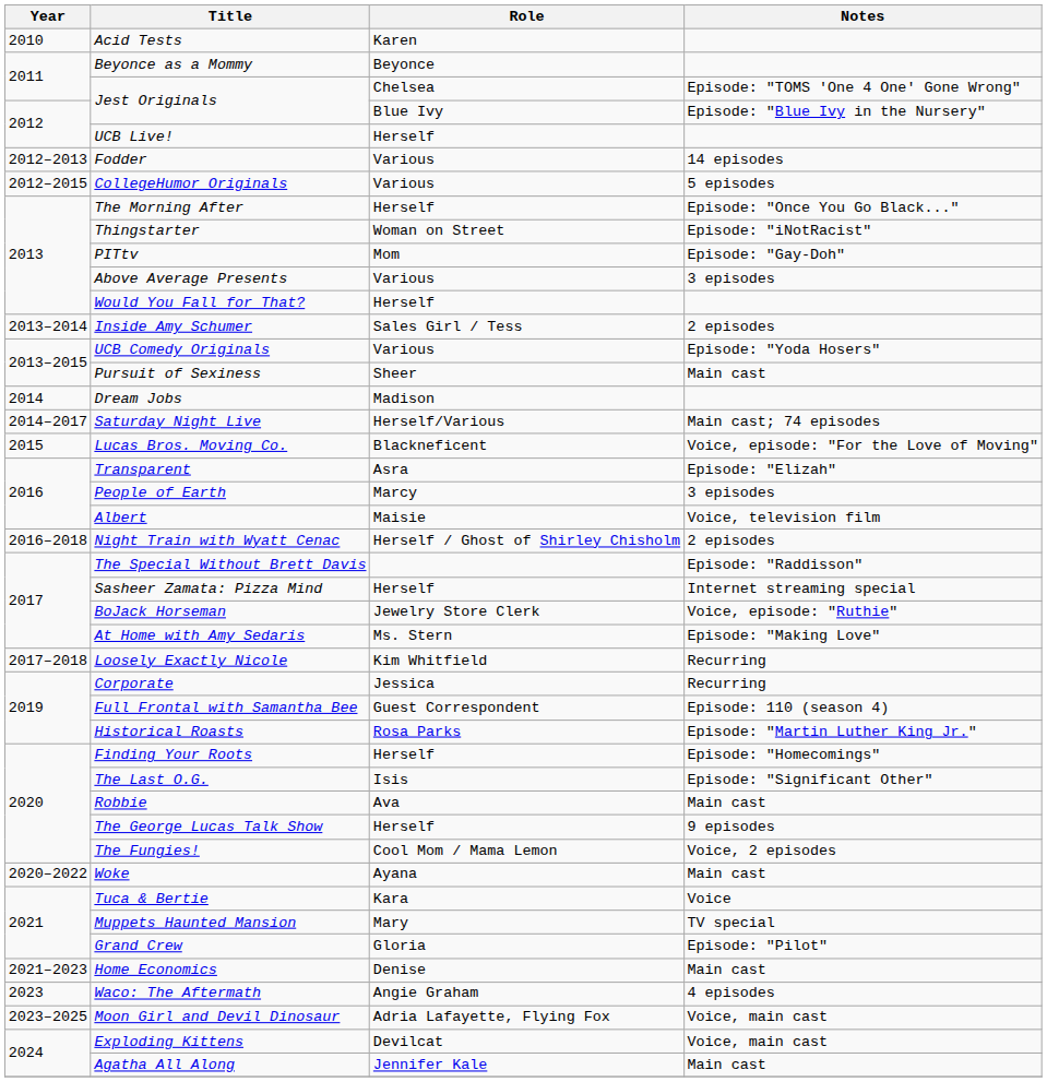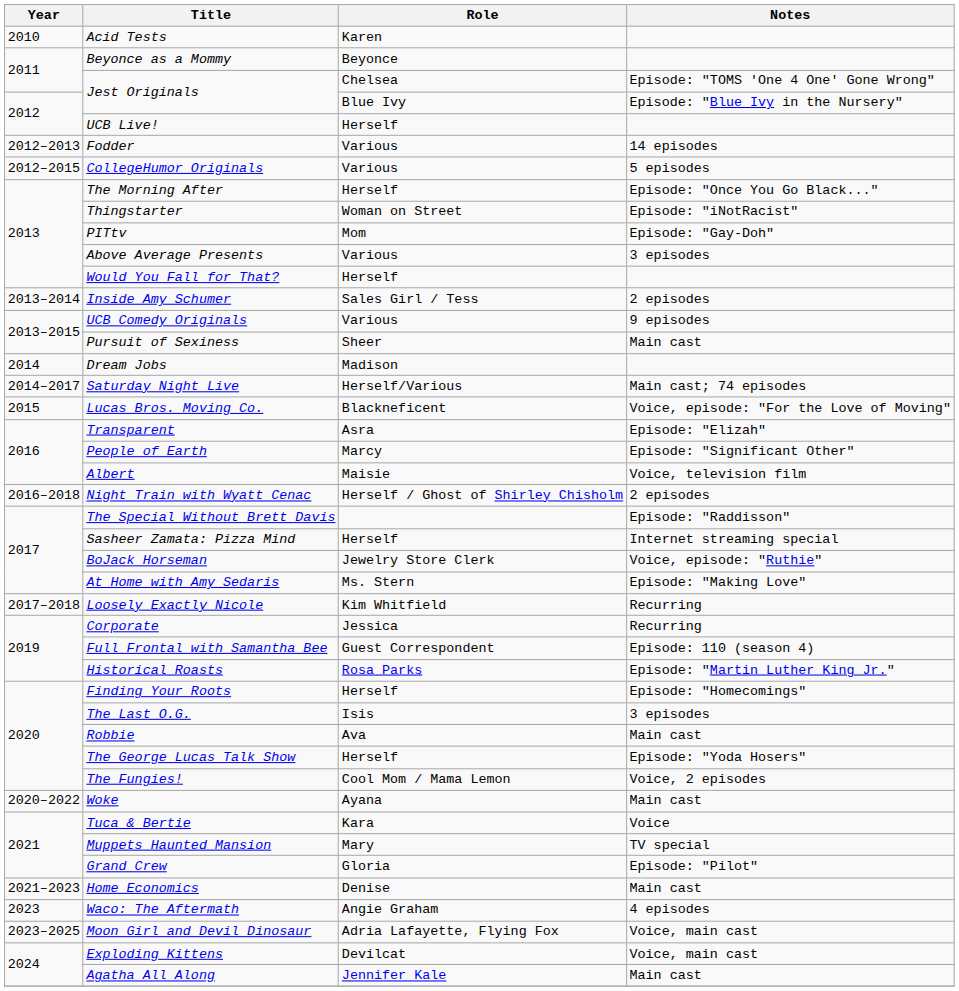UCB Comedy Originals | Notes: Episode: "Yoda Hosers" -> 9 episodes
People of Earth | Notes: 3 episodes -> Episode: "Significant Other"
The Last O.G. | Notes: Episode: "Significant Other" -> 3 episodes
The George Lucas Talk Show | Notes: 9 episodes -> Episode: "Yoda Hosers"
